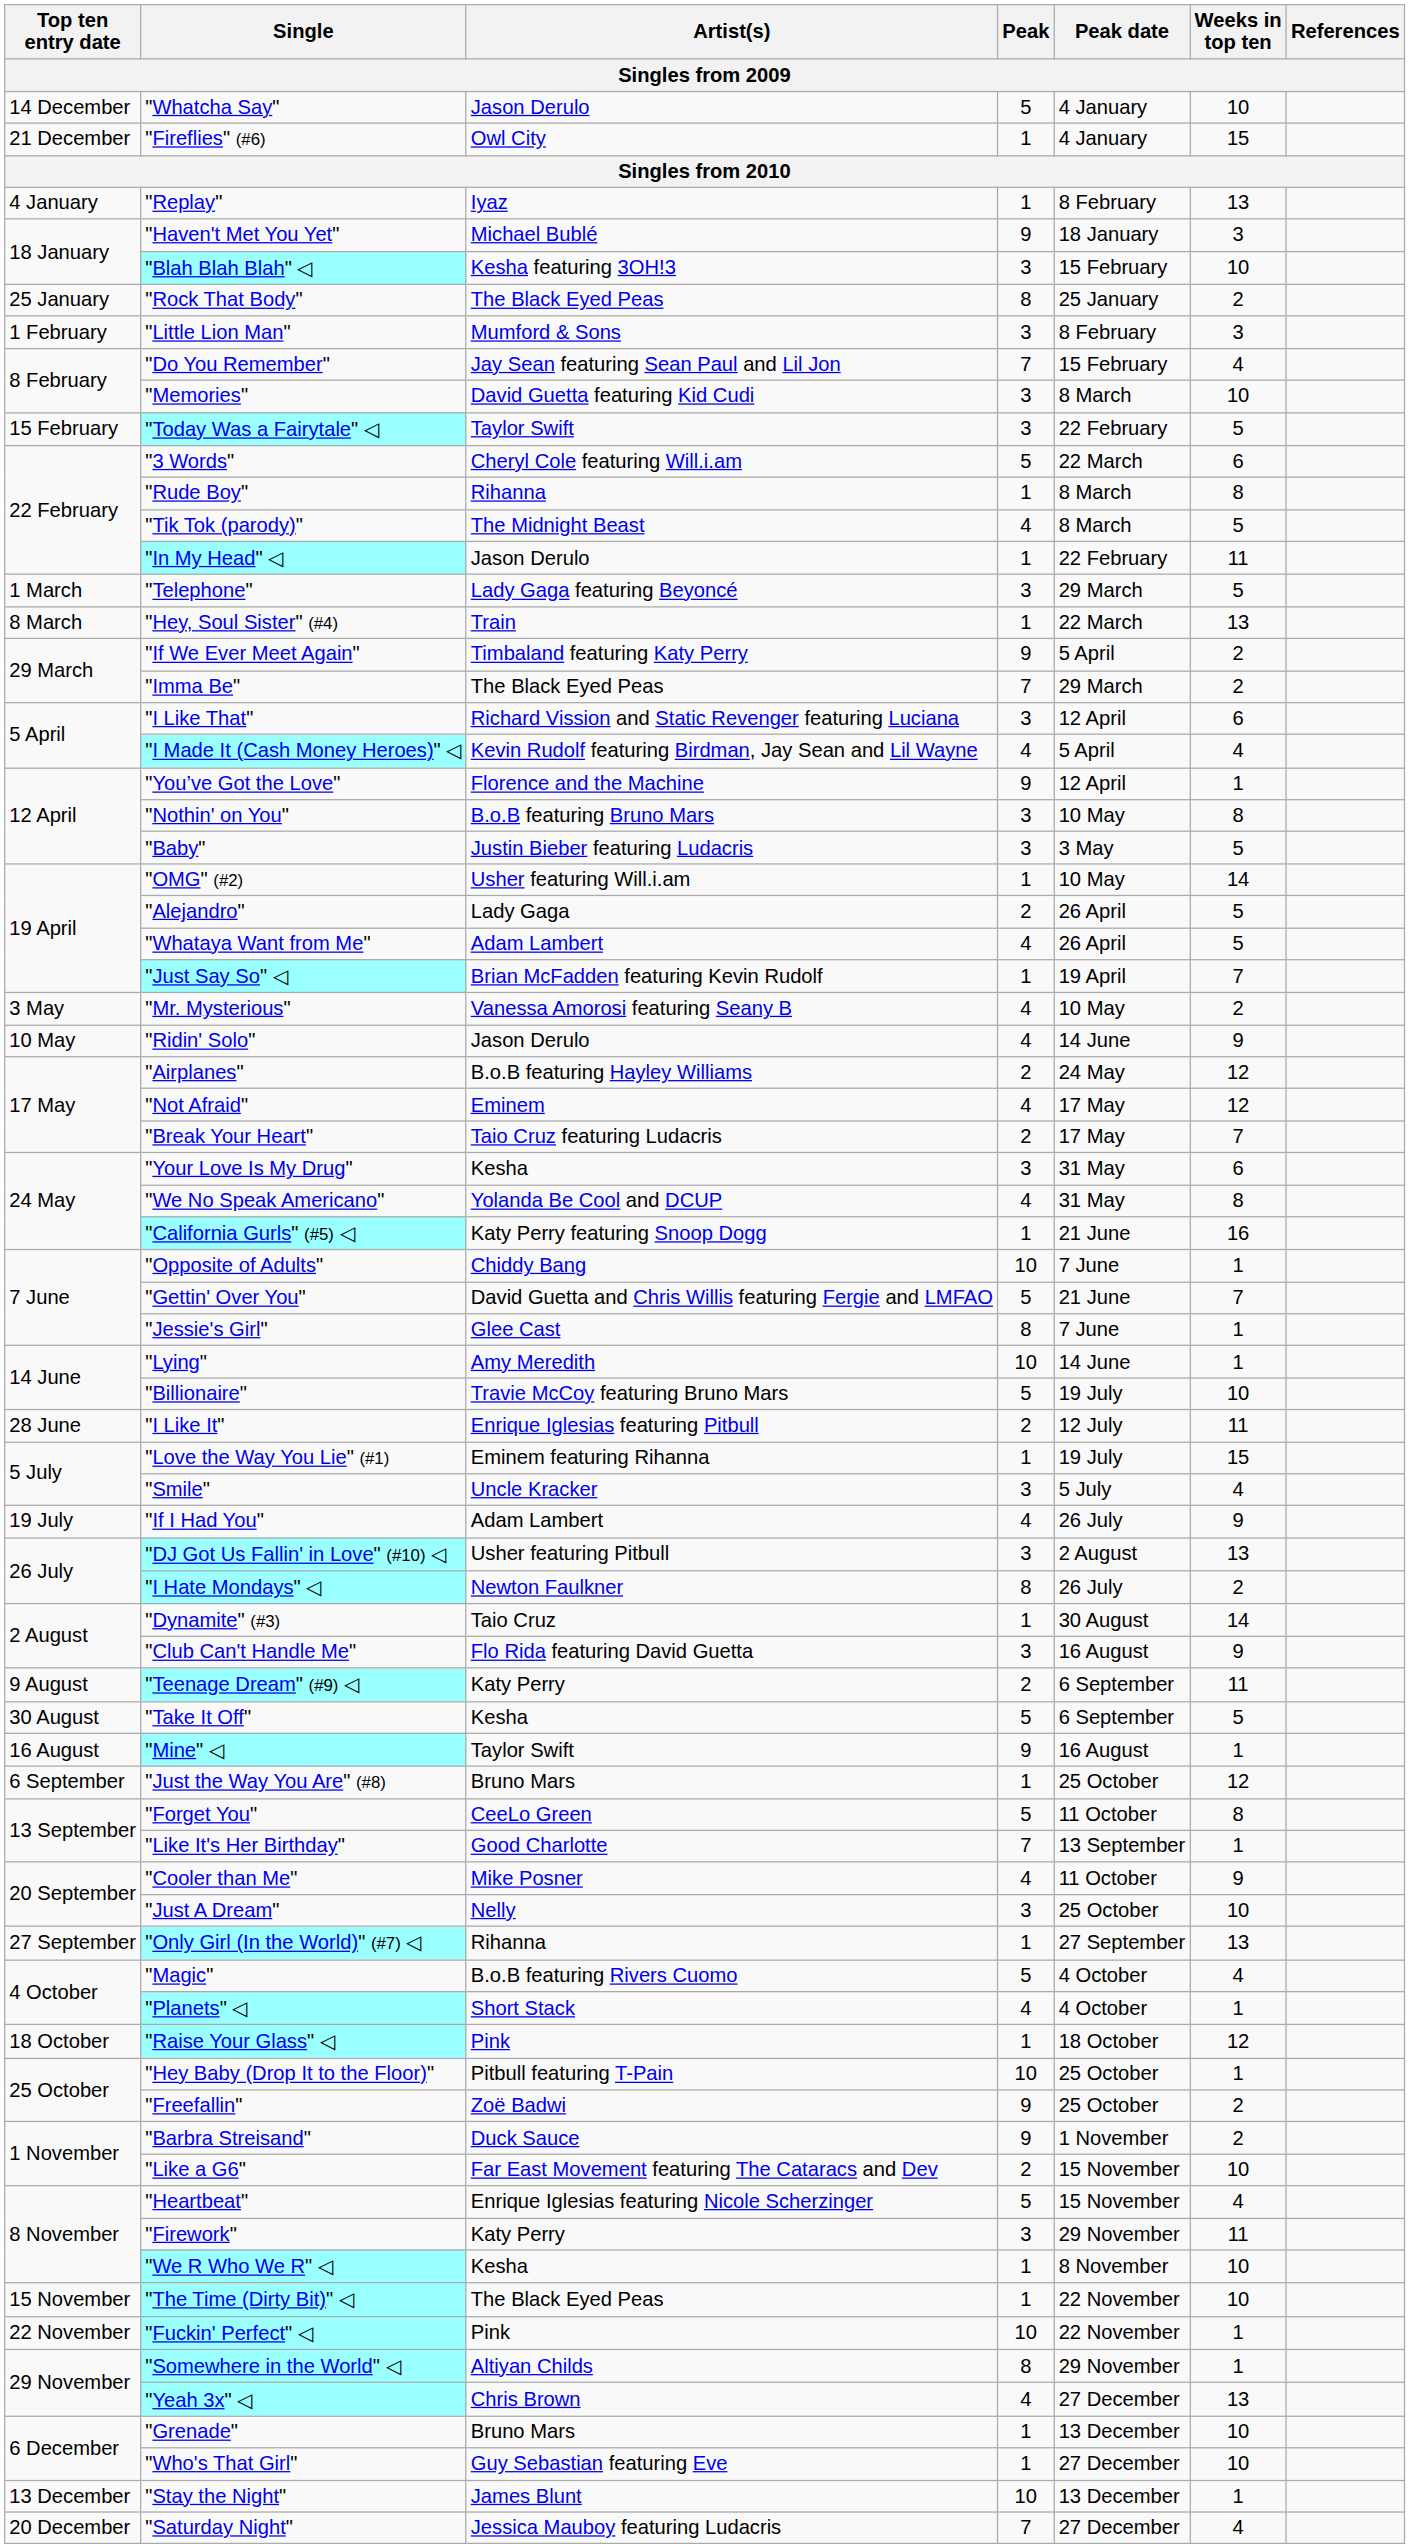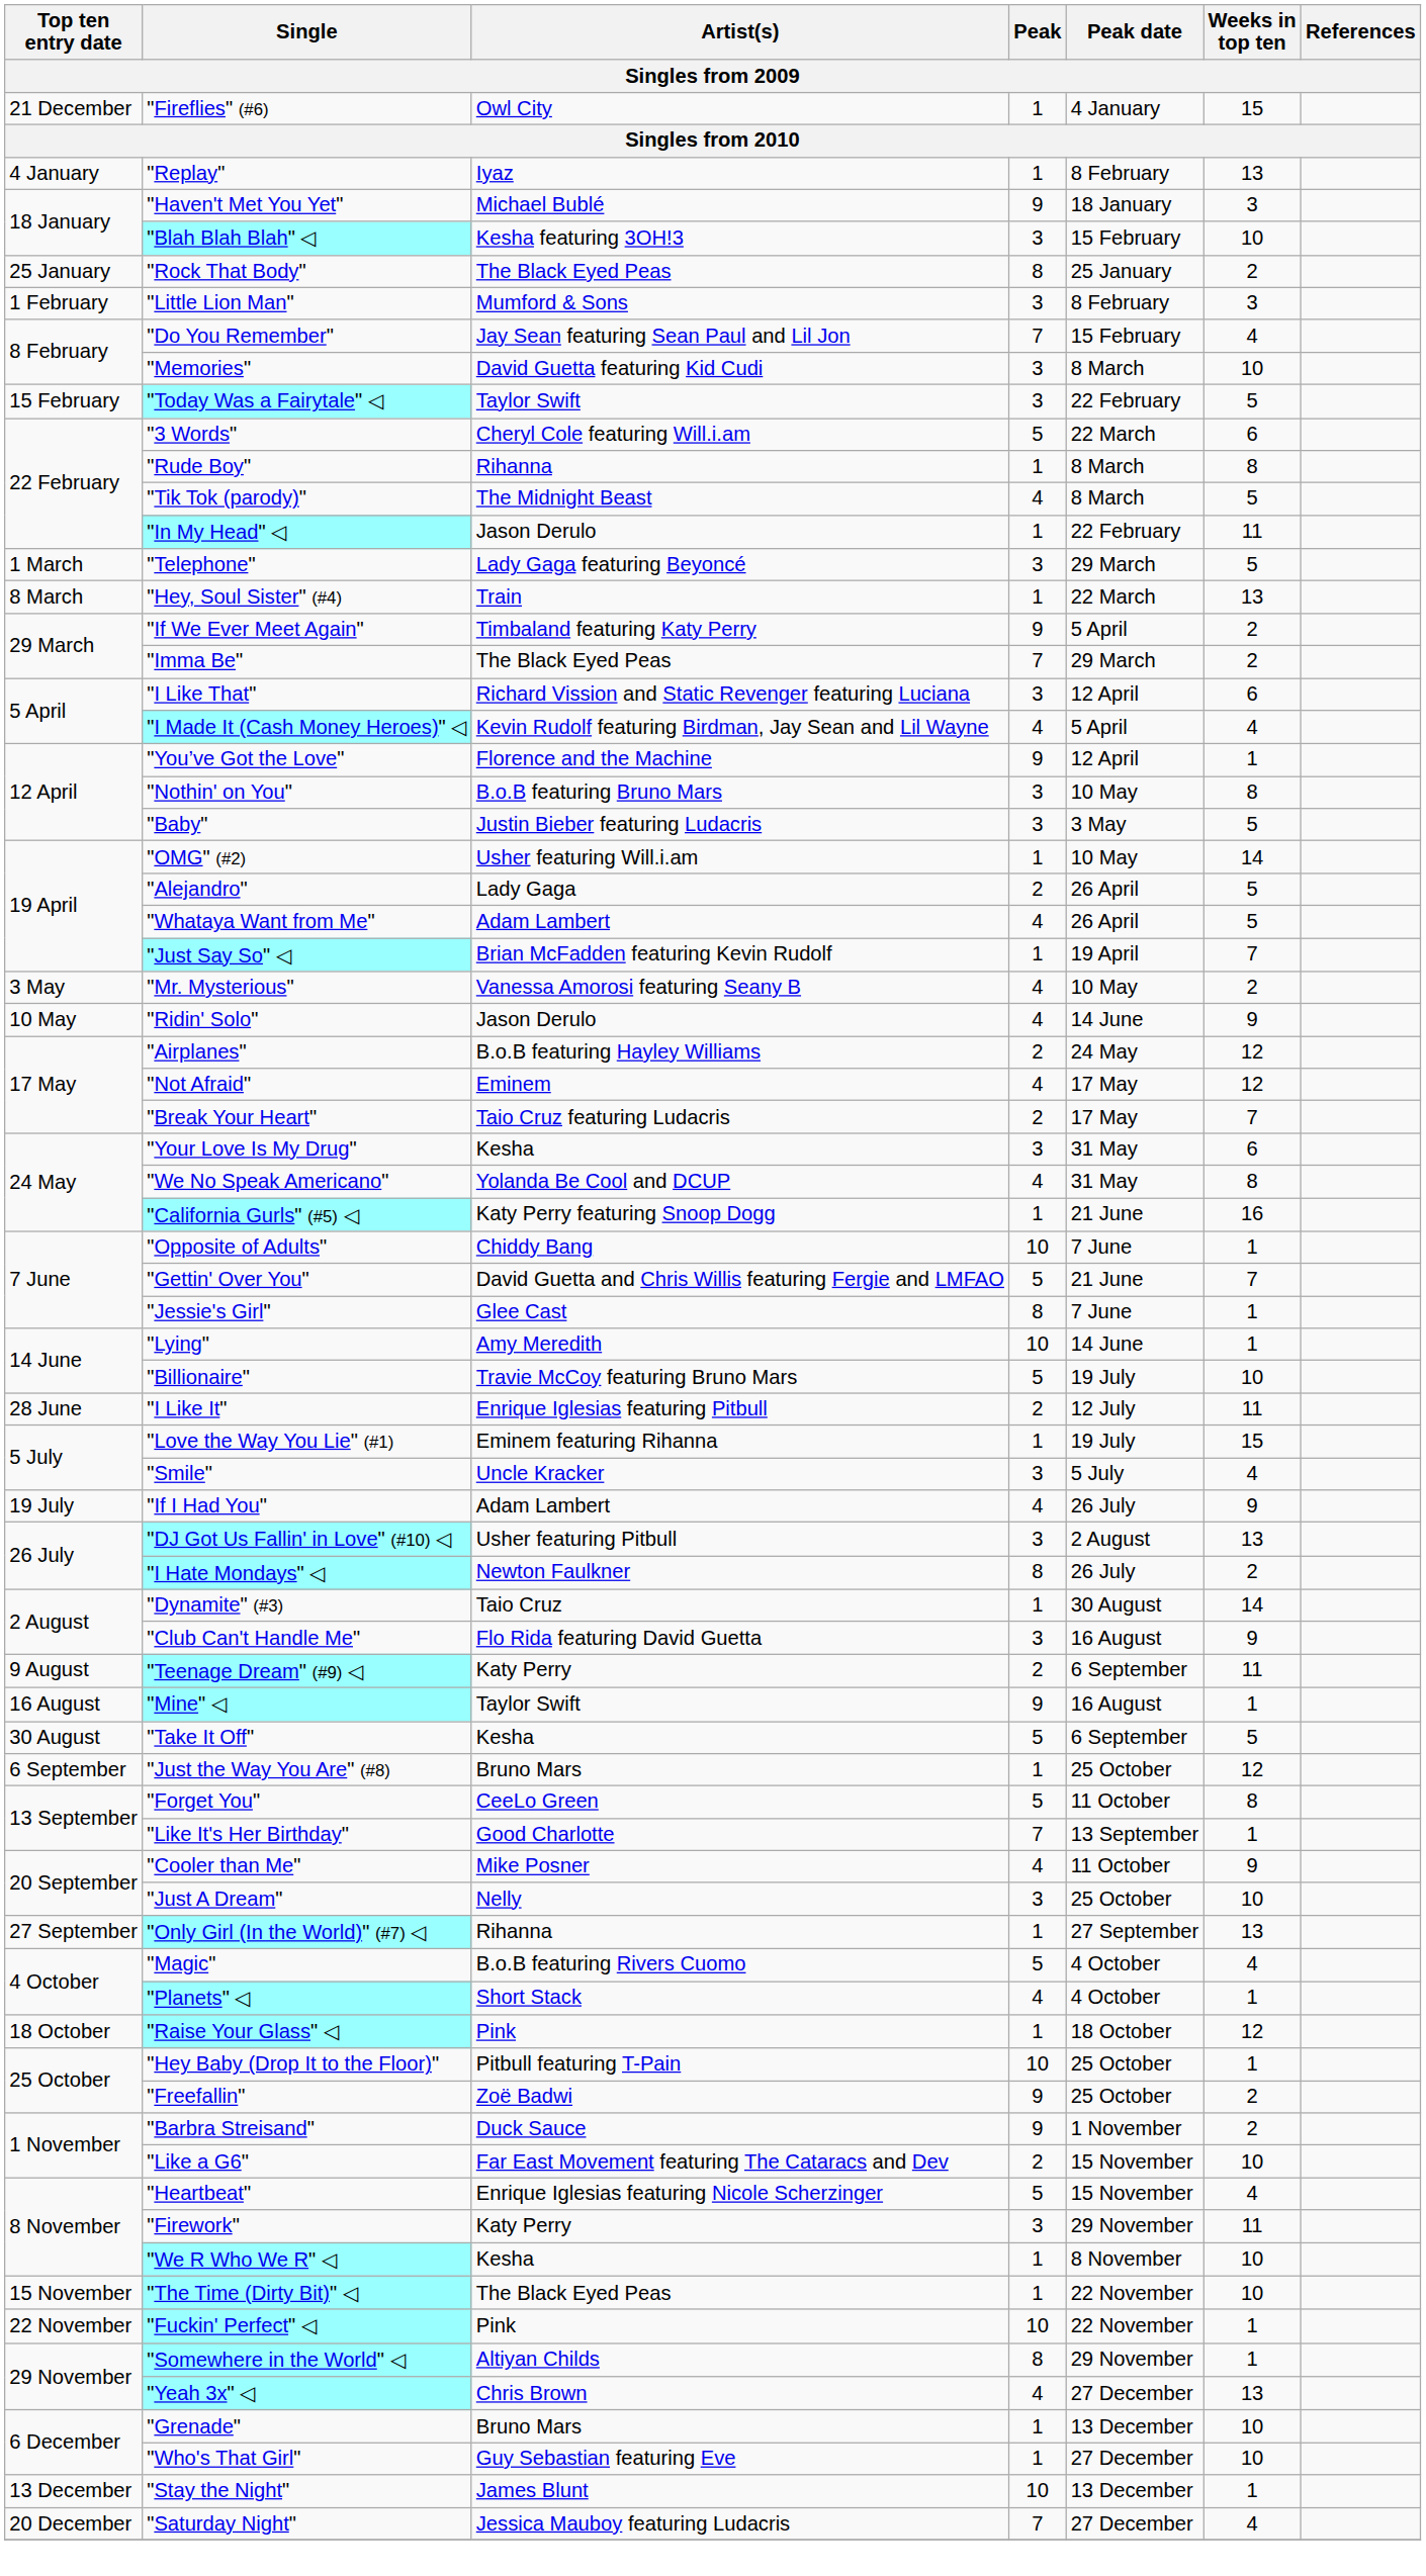- row: 14 December | "Whatcha Say" | Jason Derulo | 5 | 4 January | 10
rows swapped: "Mine" ◁ <-> "Take It Off"
